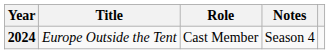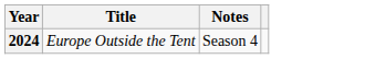- column: Role | Cast Member
